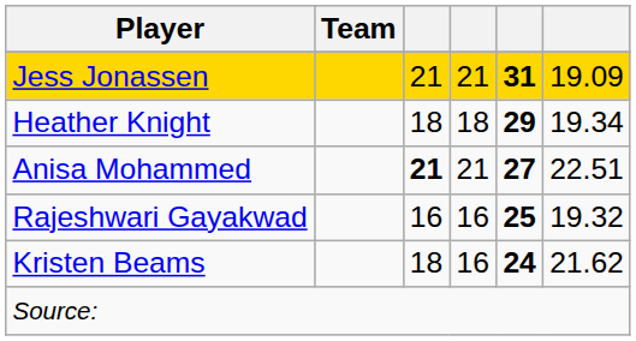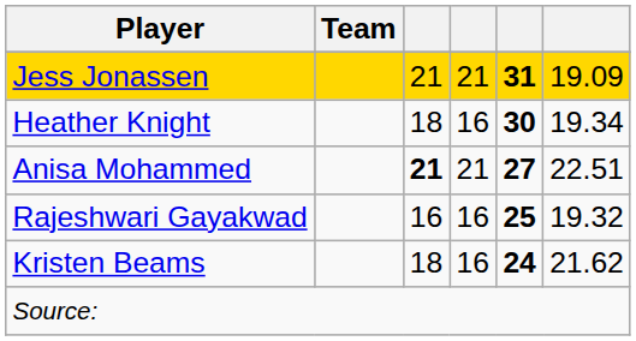Heather Knight | column 4: 18 -> 16
Heather Knight | column 5: 29 -> 30
